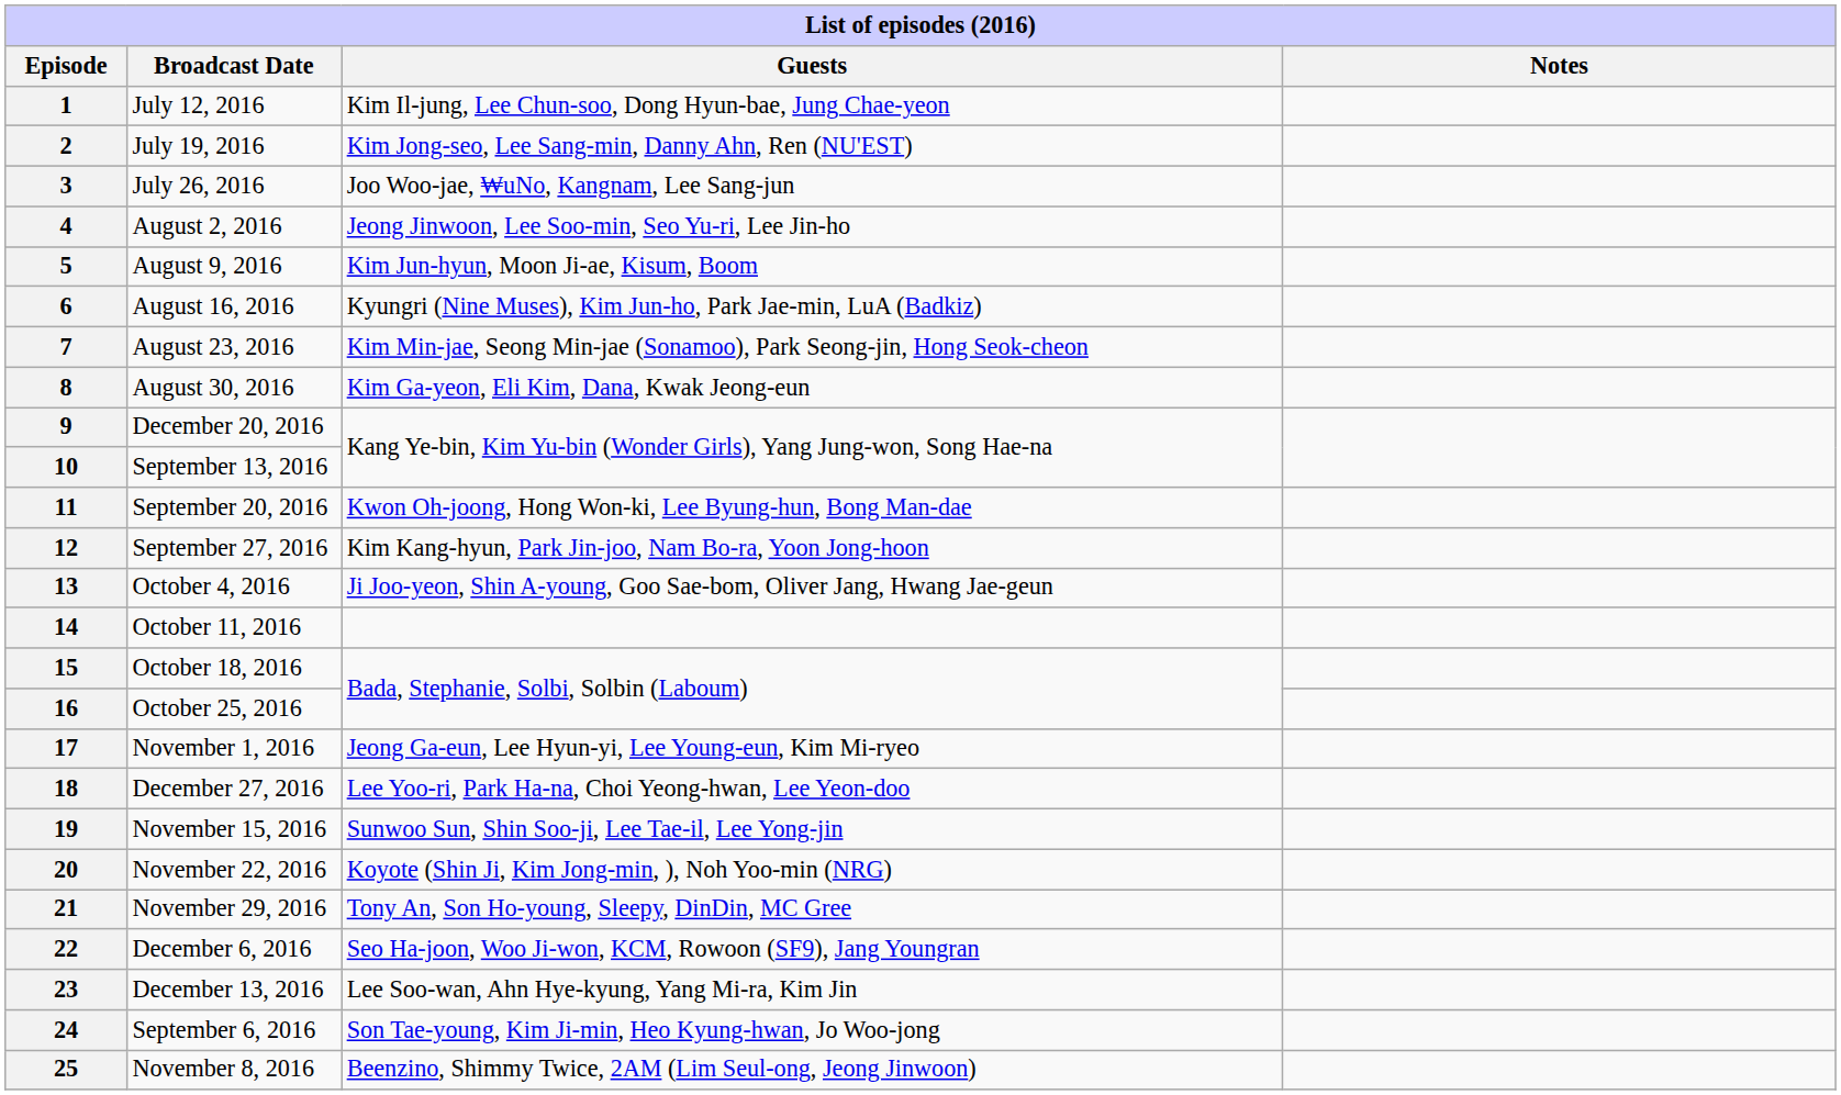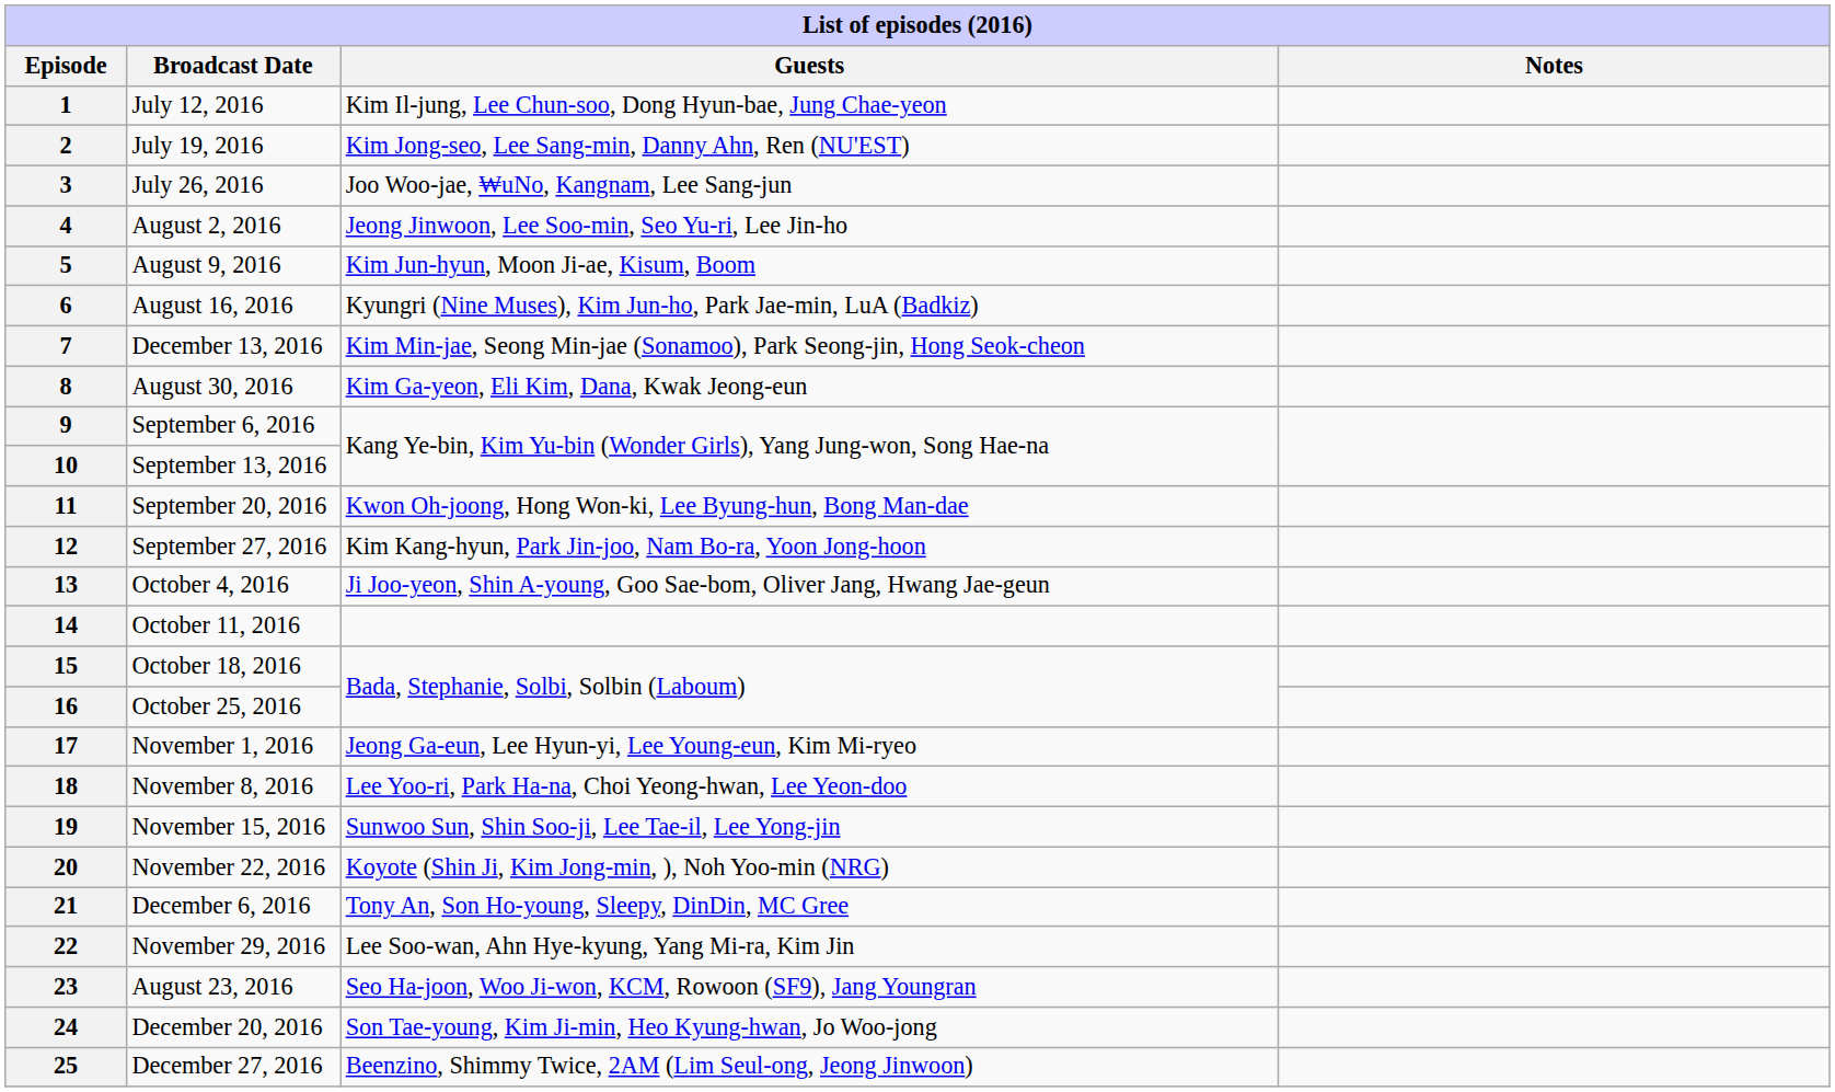7 | Broadcast Date: August 23, 2016 -> December 13, 2016
9 | Broadcast Date: December 20, 2016 -> September 6, 2016
18 | Broadcast Date: December 27, 2016 -> November 8, 2016
21 | Broadcast Date: November 29, 2016 -> December 6, 2016
22 | Broadcast Date: December 6, 2016 -> November 29, 2016
22 | Guests: Seo Ha-joon, Woo Ji-won, KCM, Rowoon (SF9), Jang Youngran -> Lee Soo-wan, Ahn Hye-kyung, Yang Mi-ra, Kim Jin
23 | Broadcast Date: December 13, 2016 -> August 23, 2016
23 | Guests: Lee Soo-wan, Ahn Hye-kyung, Yang Mi-ra, Kim Jin -> Seo Ha-joon, Woo Ji-won, KCM, Rowoon (SF9), Jang Youngran
24 | Broadcast Date: September 6, 2016 -> December 20, 2016
25 | Broadcast Date: November 8, 2016 -> December 27, 2016
